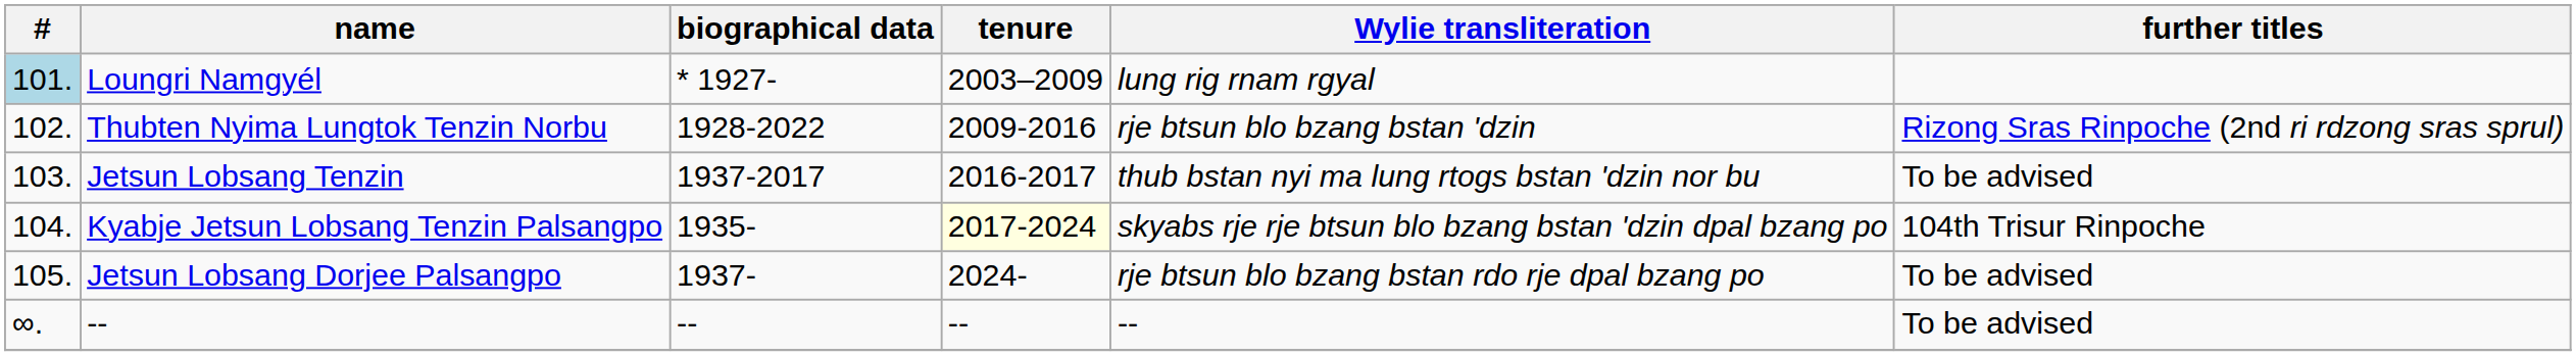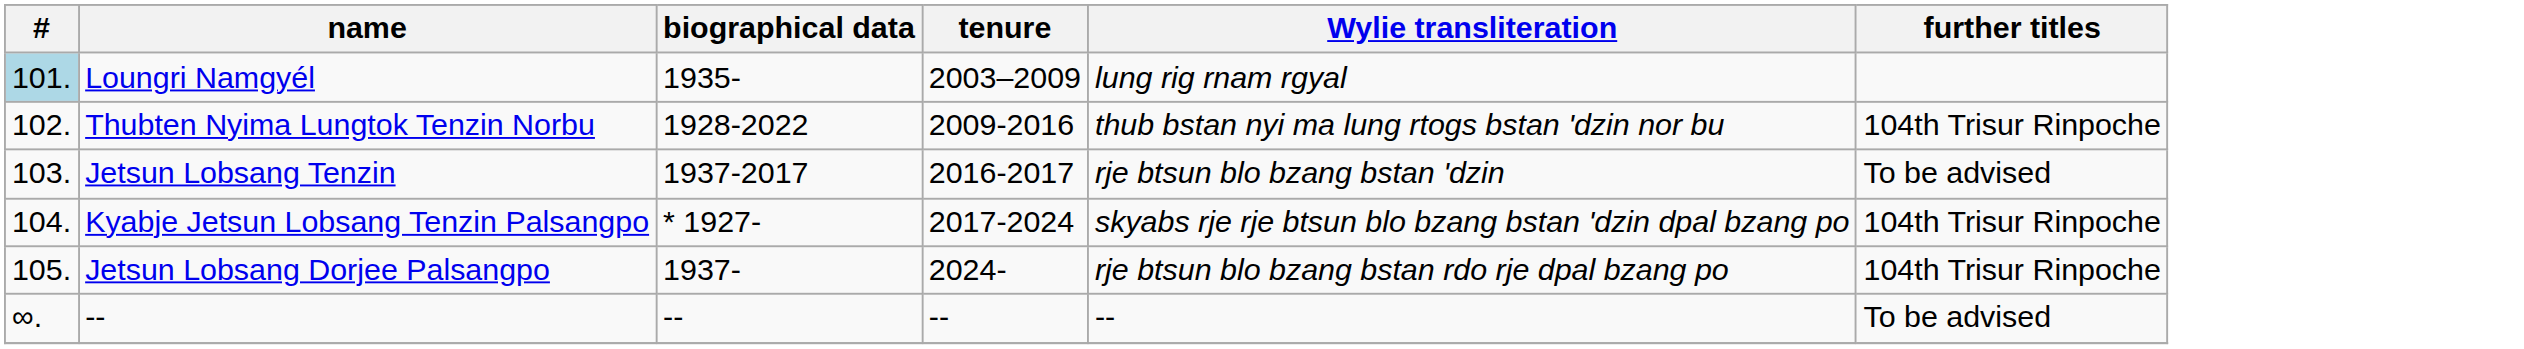Loungri Namgyél | biographical data: * 1927- -> 1935-
Thubten Nyima Lungtok Tenzin Norbu | Wylie transliteration: rje btsun blo bzang bstan 'dzin -> thub bstan nyi ma lung rtogs bstan 'dzin nor bu
Thubten Nyima Lungtok Tenzin Norbu | further titles: Rizong Sras Rinpoche (2nd ri rdzong sras sprul) -> 104th Trisur Rinpoche
Jetsun Lobsang Tenzin | Wylie transliteration: thub bstan nyi ma lung rtogs bstan 'dzin nor bu -> rje btsun blo bzang bstan 'dzin
Kyabje Jetsun Lobsang Tenzin Palsangpo | biographical data: 1935- -> * 1927-
Kyabje Jetsun Lobsang Tenzin Palsangpo | tenure: lightyellow background -> no background
Jetsun Lobsang Dorjee Palsangpo | further titles: To be advised -> 104th Trisur Rinpoche
